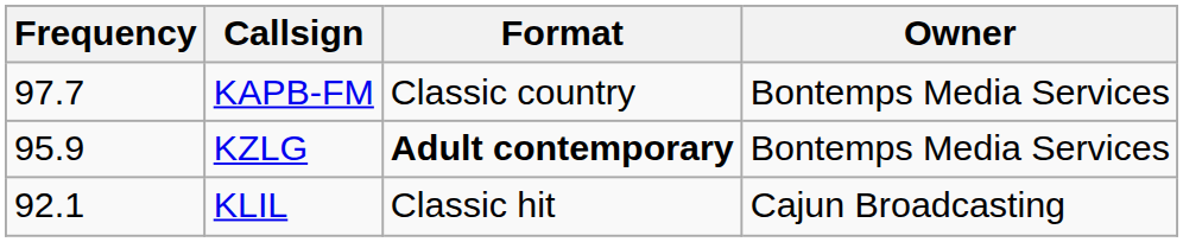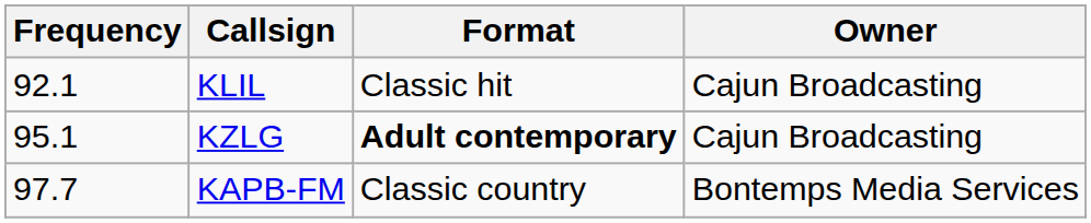rows swapped: KLIL <-> KAPB-FM
KZLG | Frequency: 95.9 -> 95.1
KZLG | Owner: Bontemps Media Services -> Cajun Broadcasting
